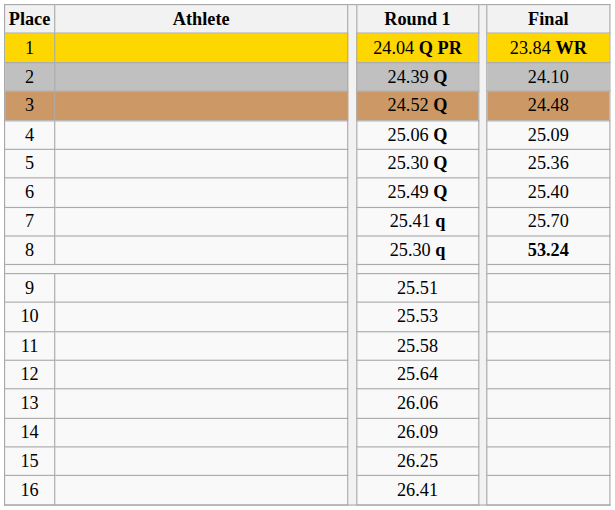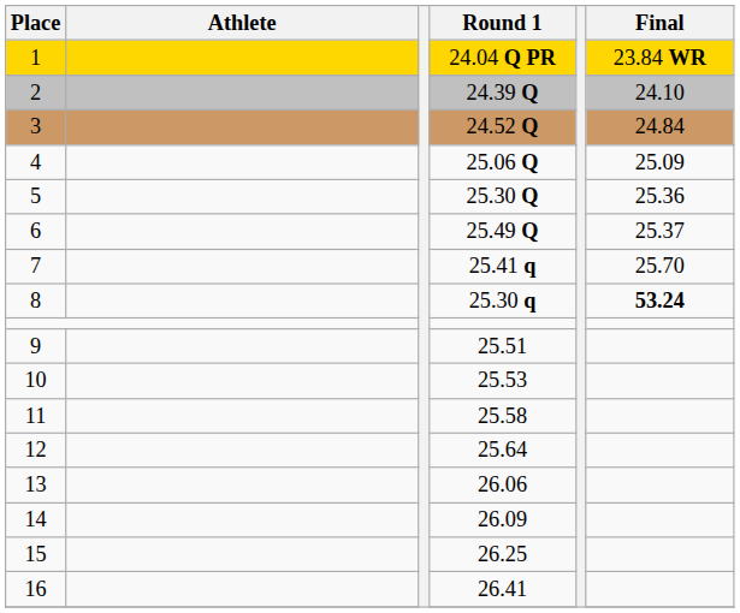3 | Final: 24.48 -> 24.84
6 | Final: 25.40 -> 25.37
